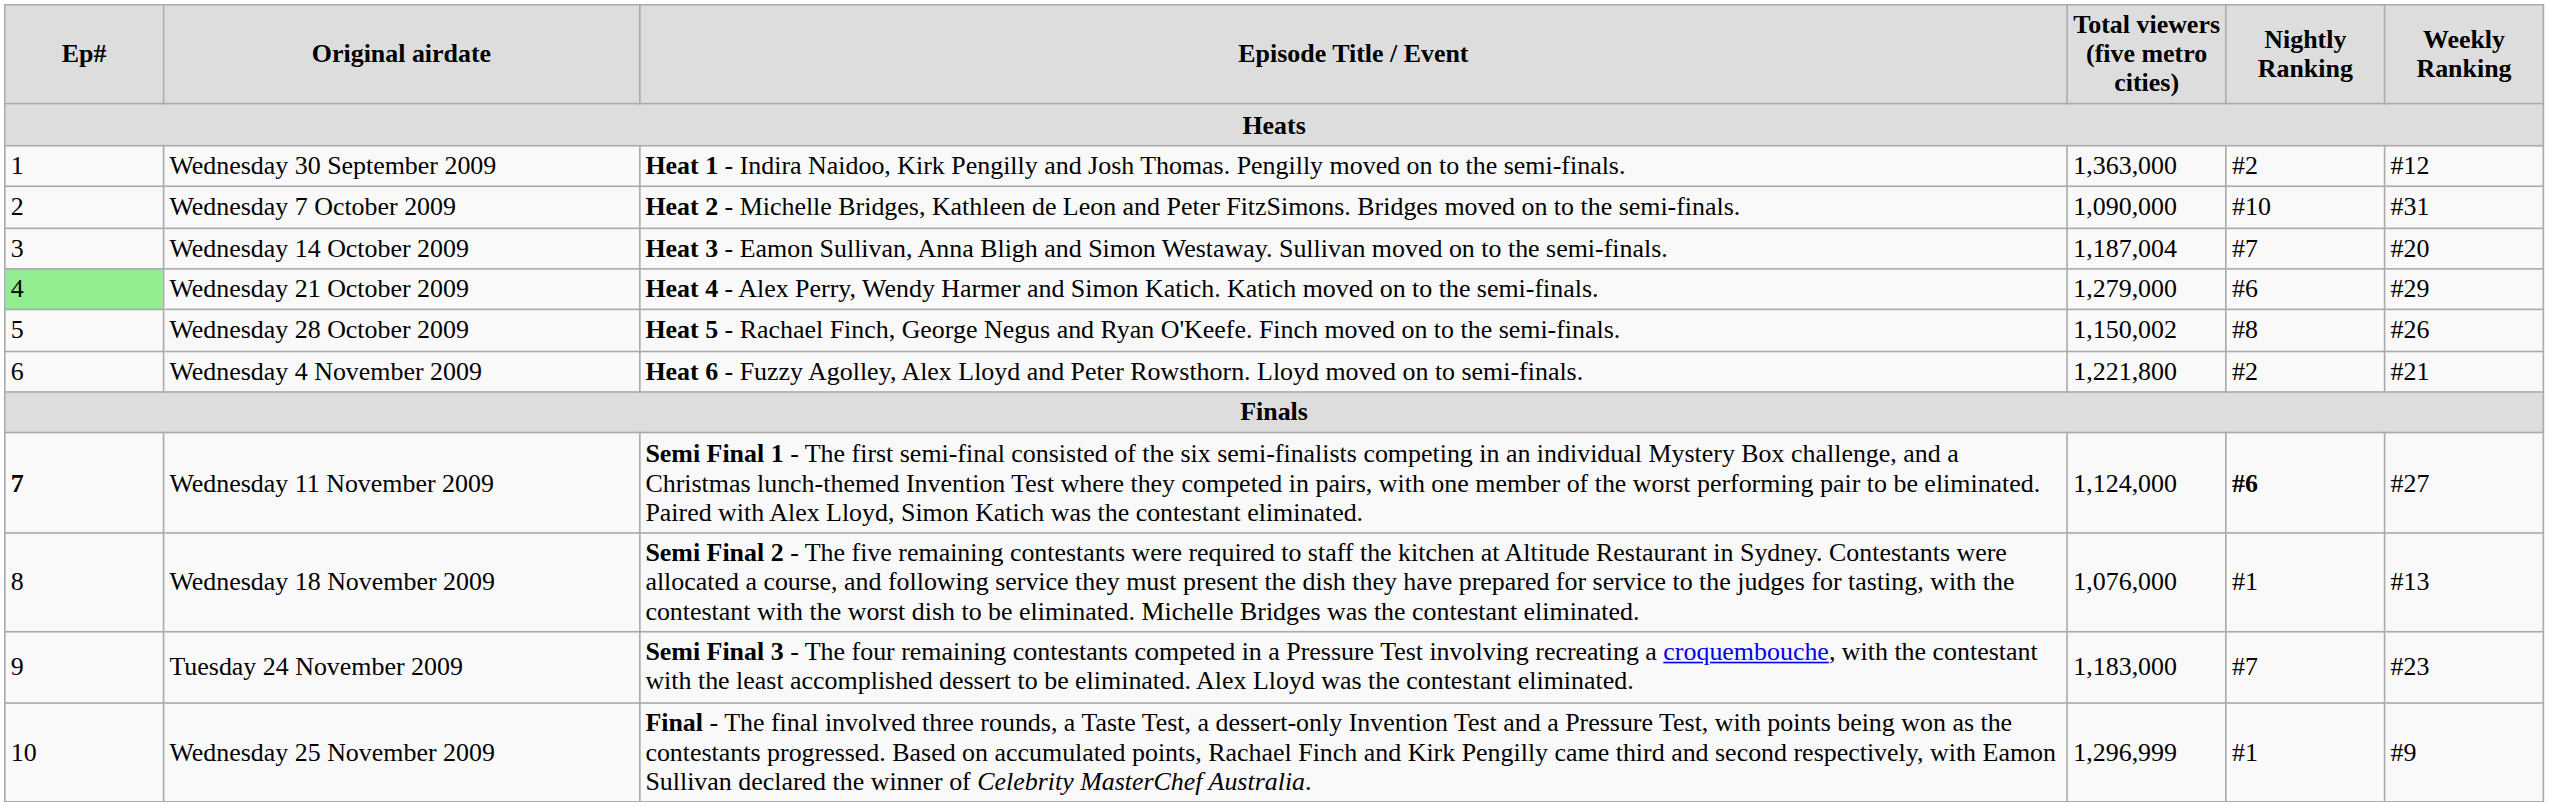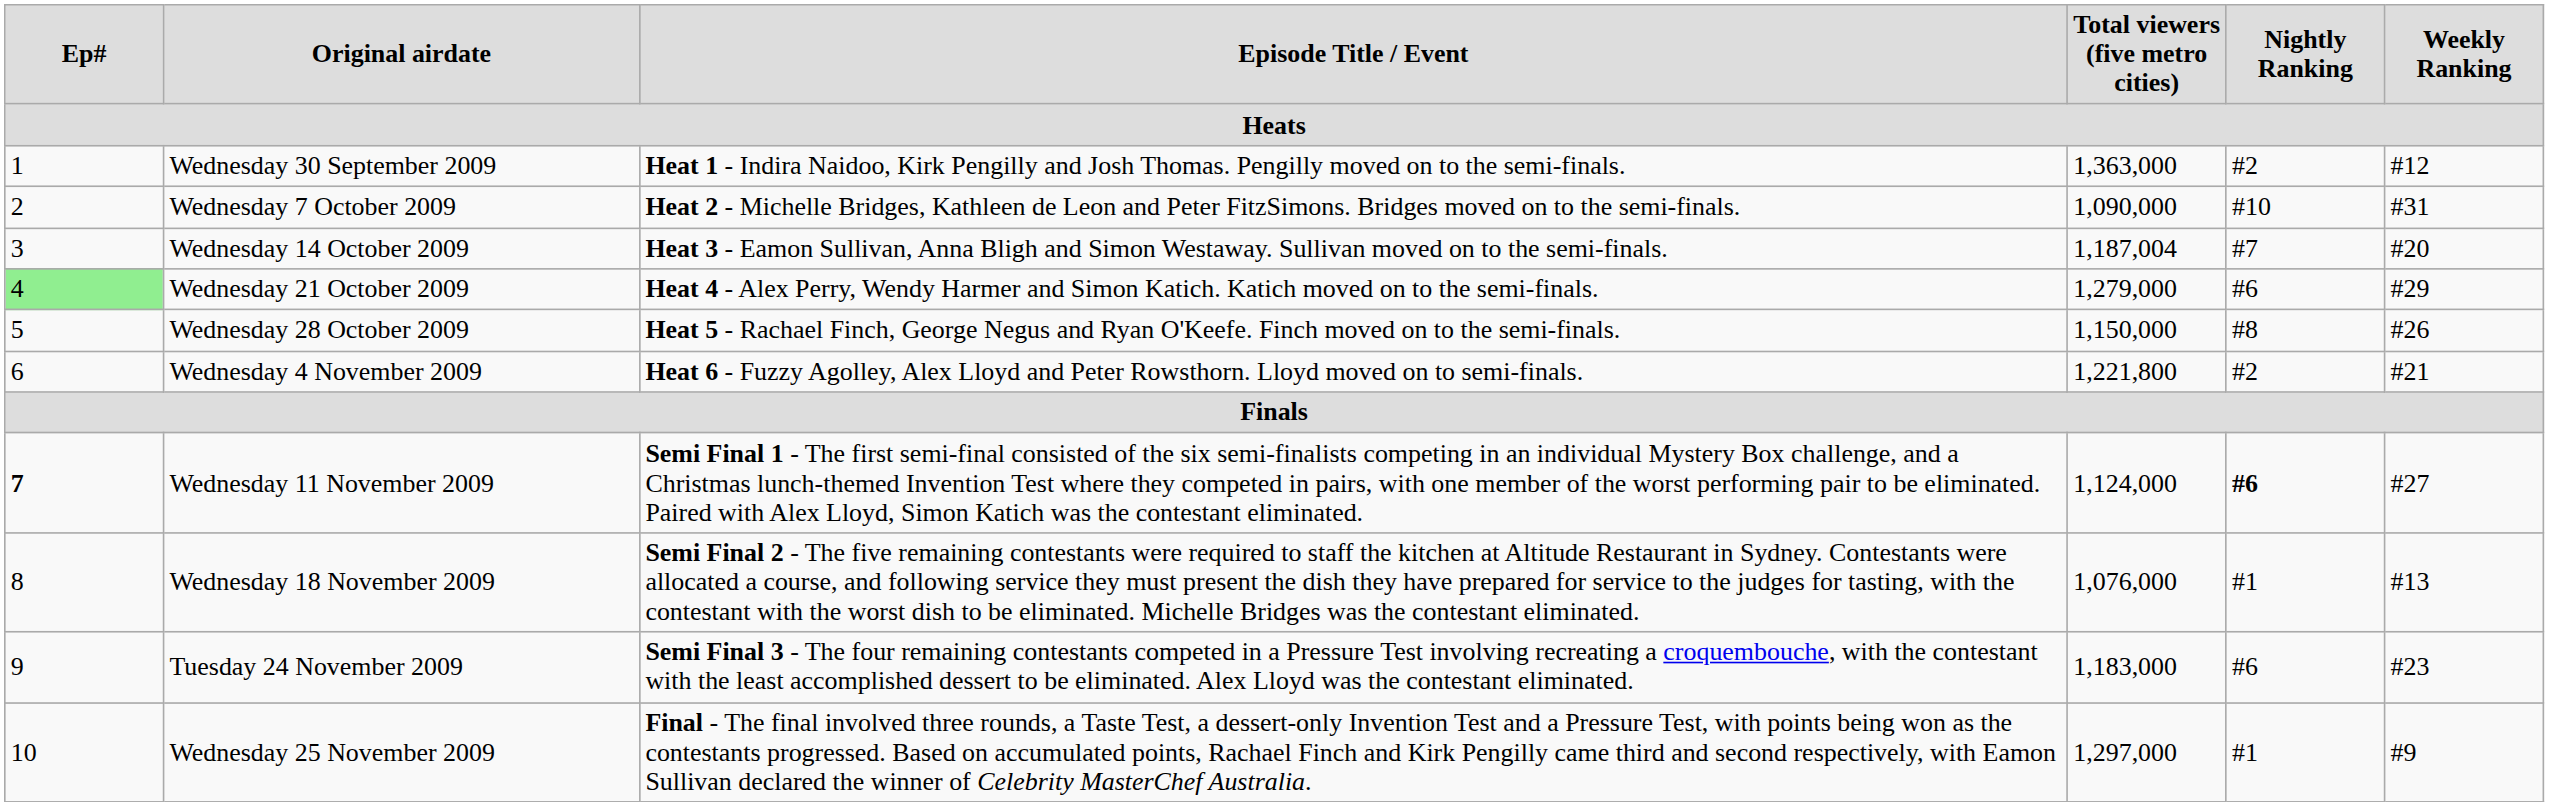Wednesday 28 October 2009 | Total viewers (five metro cities): 1,150,002 -> 1,150,000
Tuesday 24 November 2009 | Nightly Ranking: #7 -> #6
Wednesday 25 November 2009 | Total viewers (five metro cities): 1,296,999 -> 1,297,000
